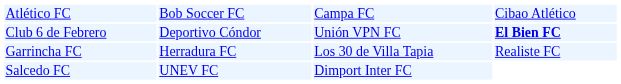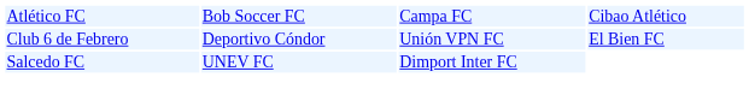Club 6 de Febrero | column 4: bold -> normal
- row: Garrincha FC | Herradura FC | Los 30 de Villa Tapia | Realiste FC
